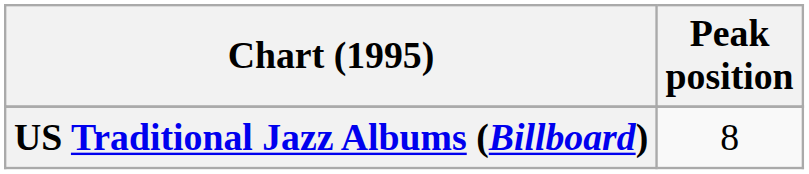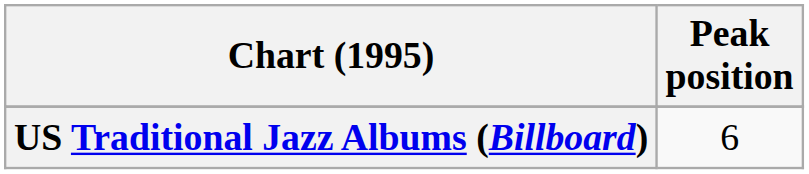US Traditional Jazz Albums (Billboard) | Peak position: 8 -> 6
